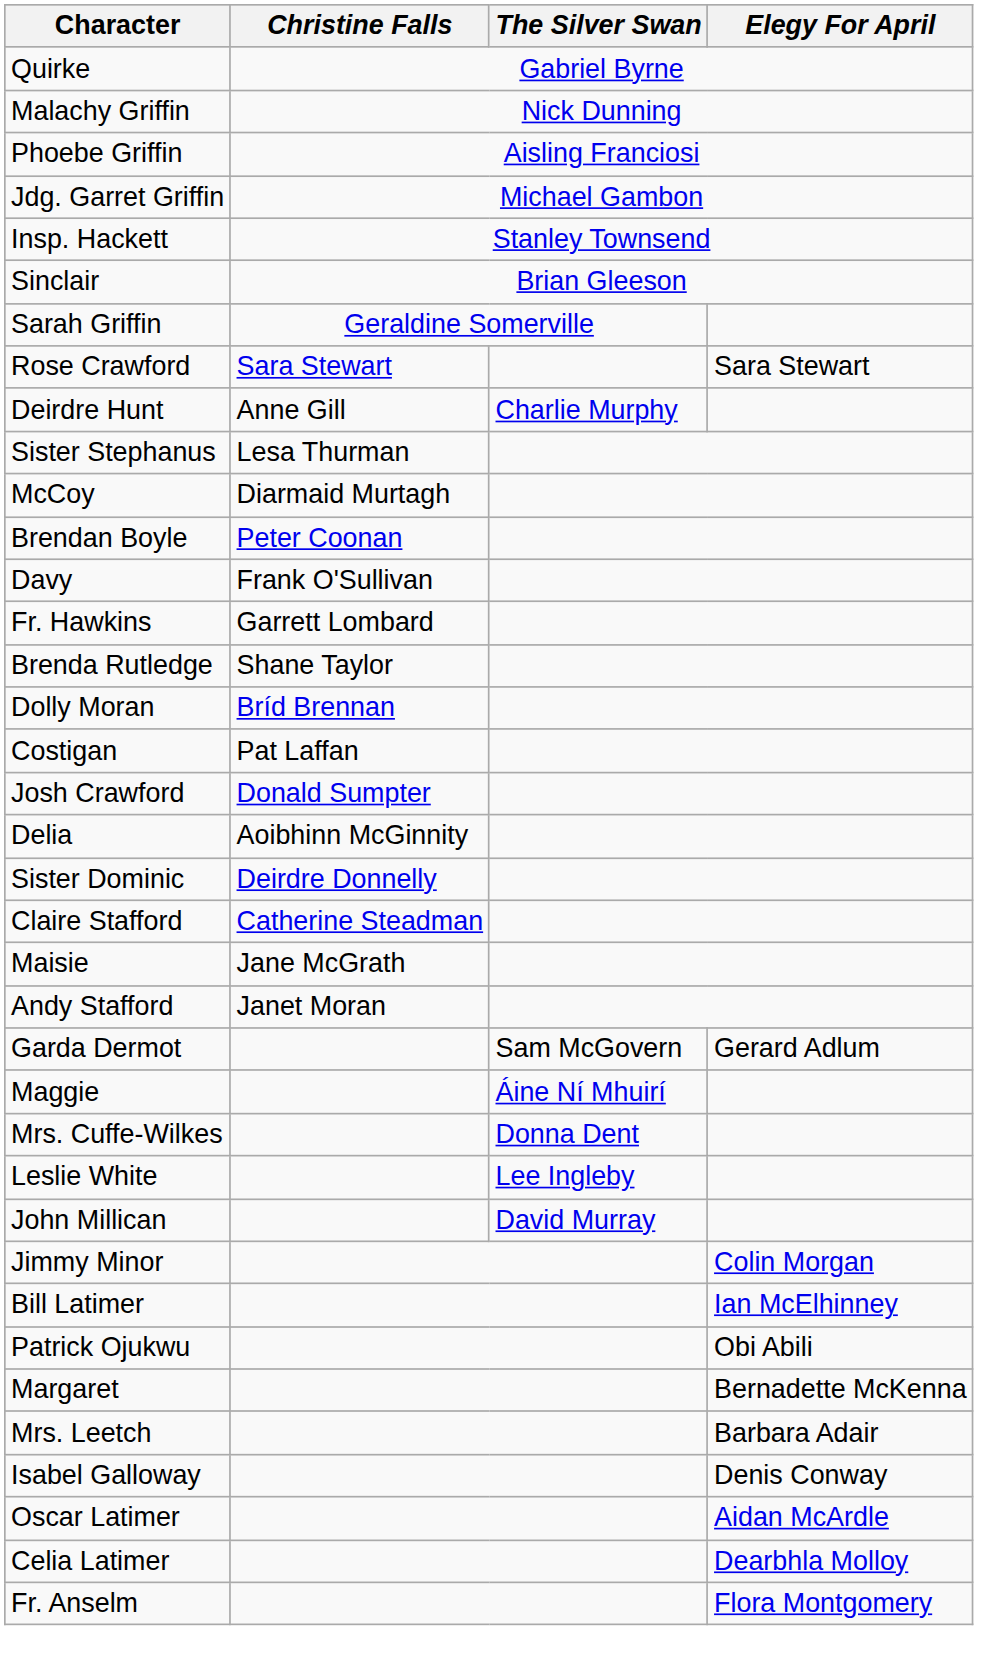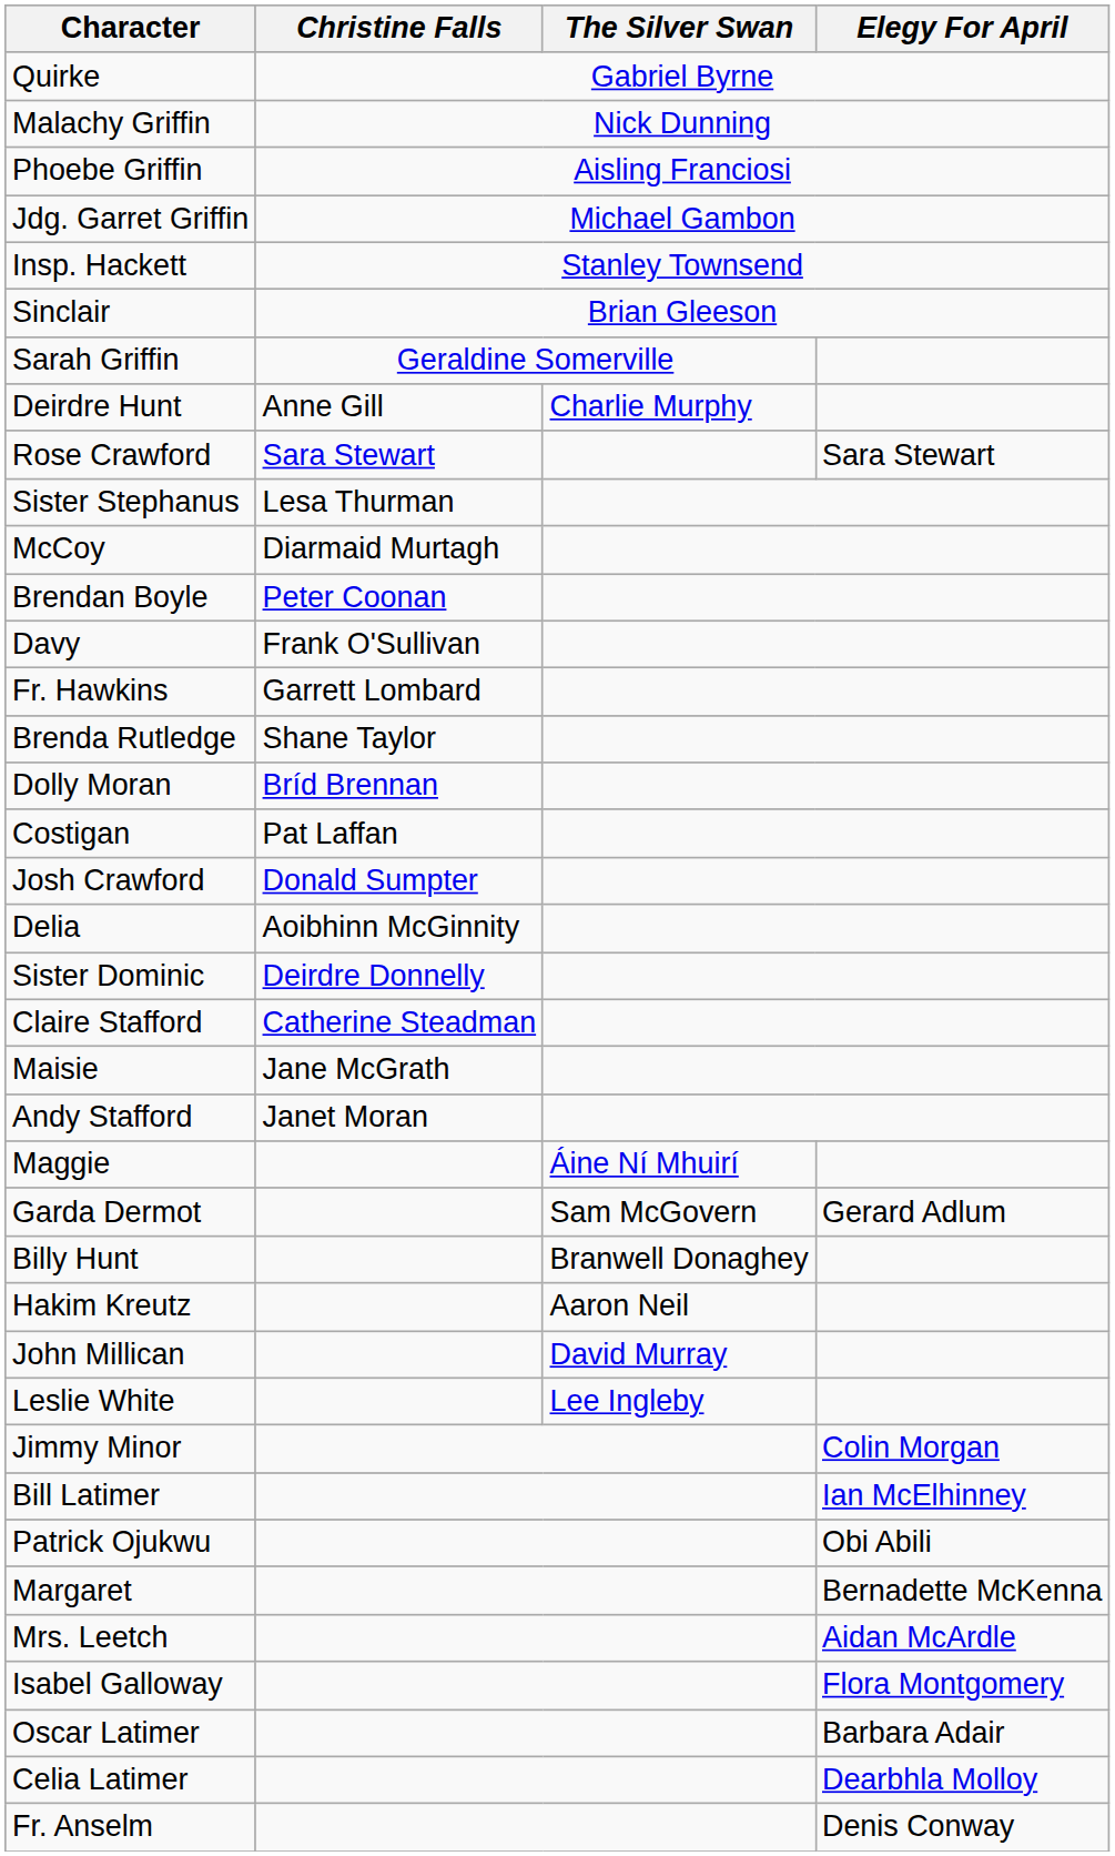rows swapped: Deirdre Hunt <-> Rose Crawford
rows swapped: Garda Dermot <-> Maggie
+ row: Billy Hunt | Branwell Donaghey
+ row: Hakim Kreutz | Aaron Neil
- row: Mrs. Cuffe-Wilkes | Donna Dent
rows swapped: Leslie White <-> John Millican
Mrs. Leetch | Elegy For April: Barbara Adair -> Aidan McArdle
Isabel Galloway | Elegy For April: Denis Conway -> Flora Montgomery
Oscar Latimer | Elegy For April: Aidan McArdle -> Barbara Adair
Fr. Anselm | Elegy For April: Flora Montgomery -> Denis Conway
